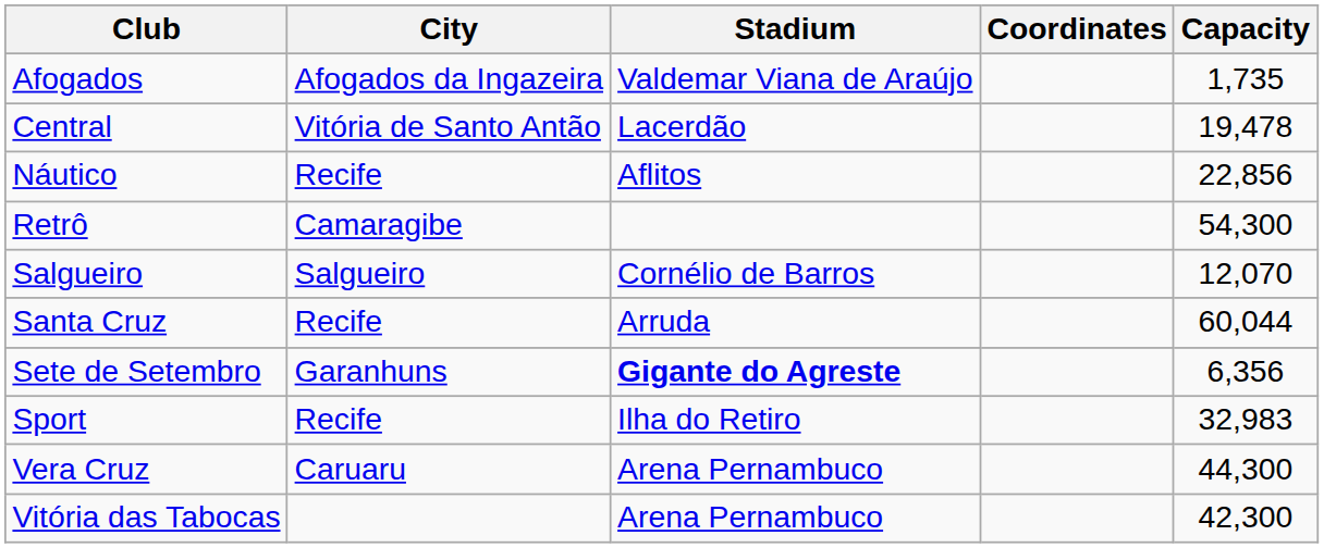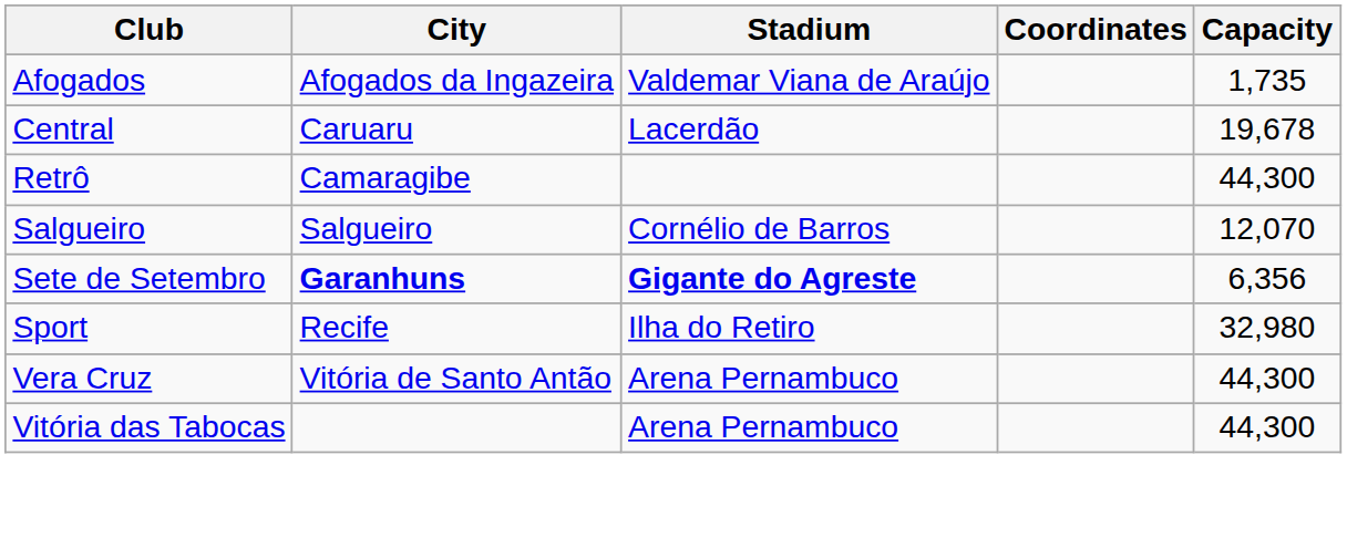Central | City: Vitória de Santo Antão -> Caruaru
Central | Capacity: 19,478 -> 19,678
- row: Náutico | Recife | Aflitos | 22,856
Retrô | Capacity: 54,300 -> 44,300
- row: Santa Cruz | Recife | Arruda | 60,044
Sete de Setembro | City: normal -> bold
Sport | Capacity: 32,983 -> 32,980
Vera Cruz | City: Caruaru -> Vitória de Santo Antão
Vitória das Tabocas | Capacity: 42,300 -> 44,300
